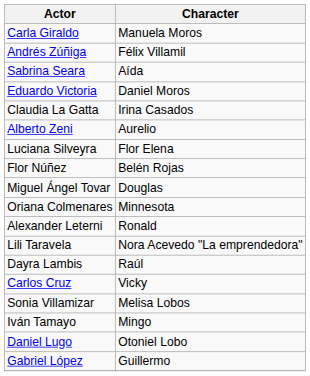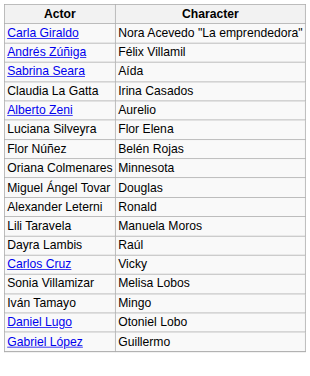Carla Giraldo | Character: Manuela Moros -> Nora Acevedo "La emprendedora"
- row: Eduardo Victoria | Daniel Moros
rows swapped: Oriana Colmenares <-> Miguel Ángel Tovar
Lili Taravela | Character: Nora Acevedo "La emprendedora" -> Manuela Moros
